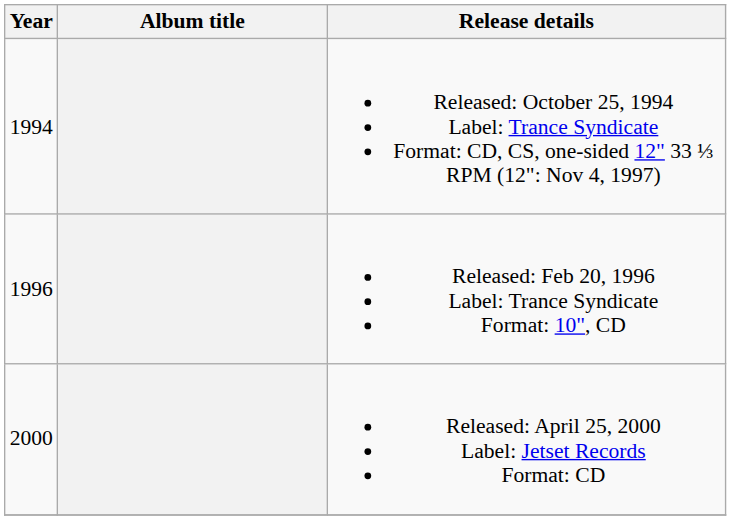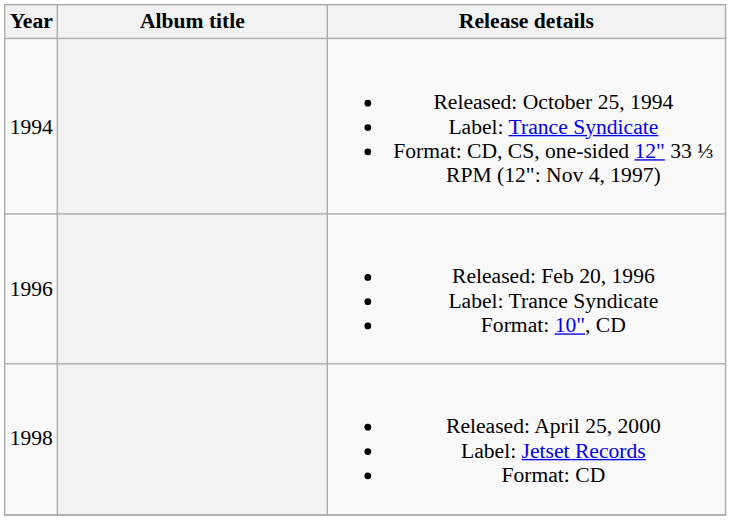Released: April 25, 2000 Label: Jetset Records Format: CD | Year: 2000 -> 1998
